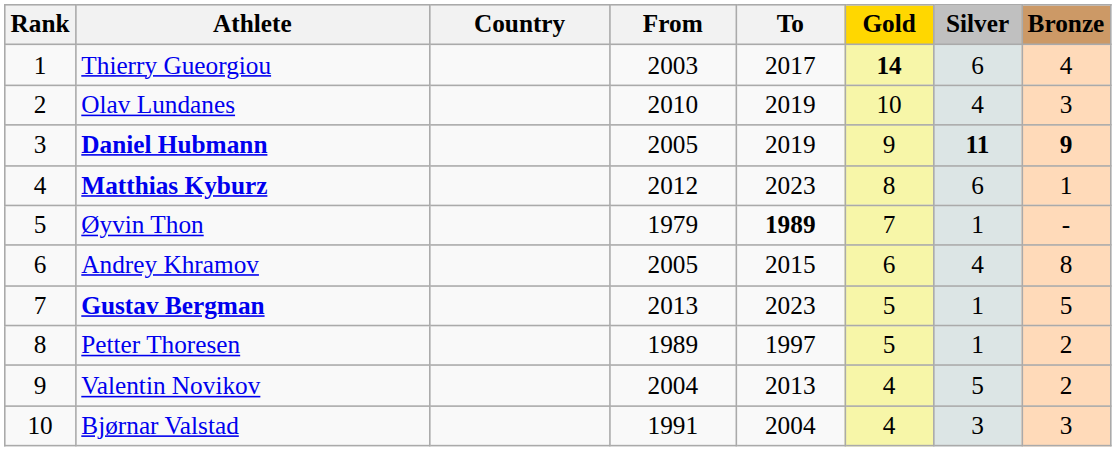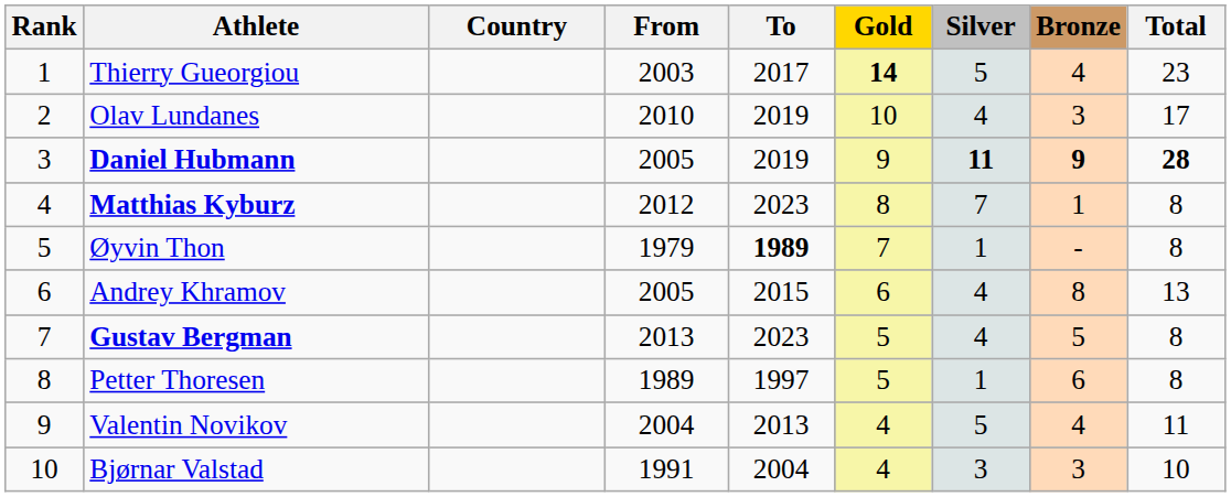+ column: Total | 23 | 17 | 28 | 8 | 8 | 13 | 8 | 8 | 11 | 10
Thierry Gueorgiou | Silver: 6 -> 5
Matthias Kyburz | Silver: 6 -> 7
Gustav Bergman | Silver: 1 -> 4
Petter Thoresen | Bronze: 2 -> 6
Valentin Novikov | Bronze: 2 -> 4
